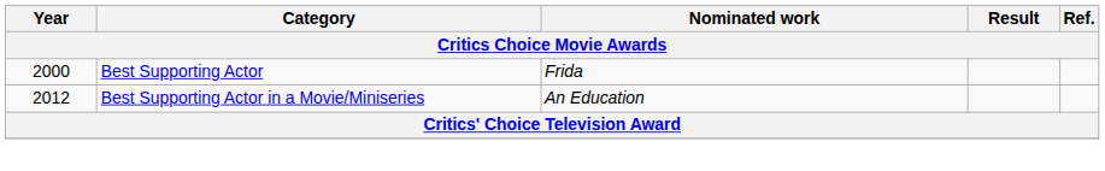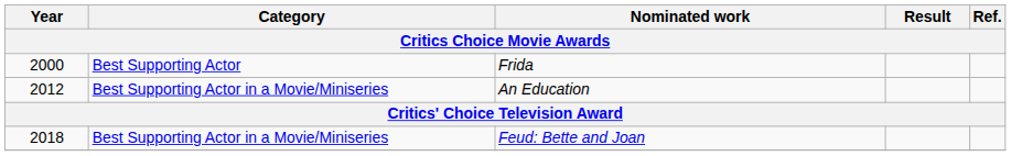+ row: 2018 | Best Supporting Actor in a Movie/Miniseries | Feud: Bette and Joan
